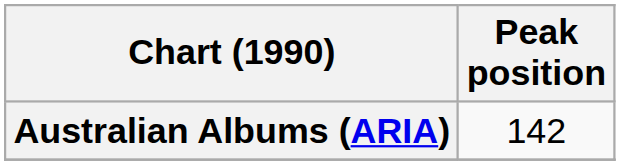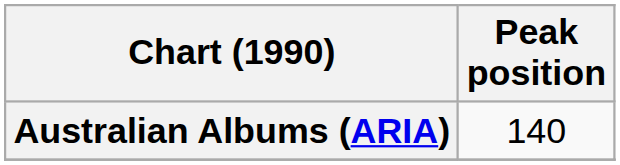Australian Albums (ARIA) | Peak position: 142 -> 140
